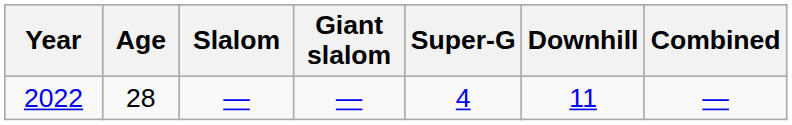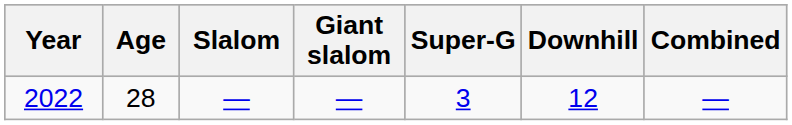2022 | Super-G: 4 -> 3
2022 | Downhill: 11 -> 12
